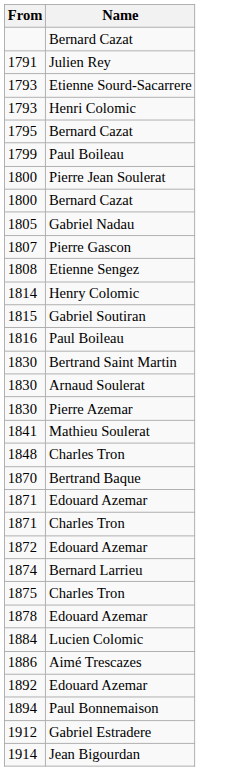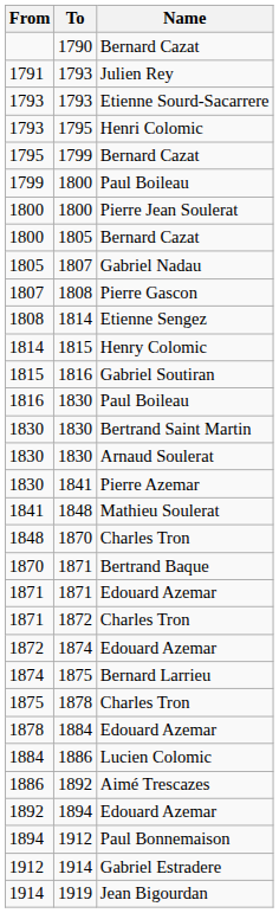+ column: To | 1790 | 1793 | 1793 | 1795 | 1799 | 1800 | 1800 | 1805 | 1807 | 1808 | 1814 | 1815 | 1816 | 1830 | 1830 | 1830 | 1841 | 1848 | 1870 | 1871 | 1871 | 1872 | 1874 | 1875 | 1878 | 1884 | 1886 | 1892 | 1894 | 1912 | 1914 | 1919
